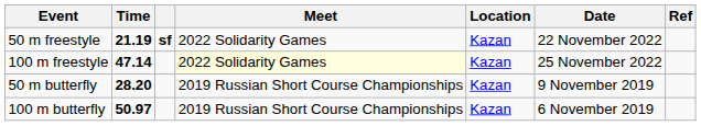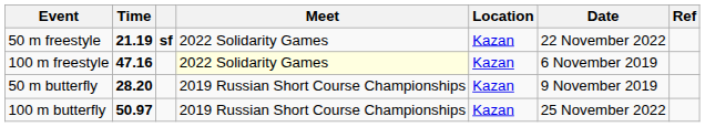100 m freestyle | Time: 47.14 -> 47.16
100 m freestyle | Date: 25 November 2022 -> 6 November 2019
100 m butterfly | Date: 6 November 2019 -> 25 November 2022
